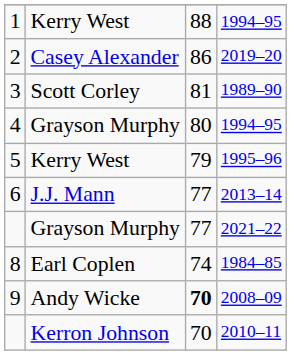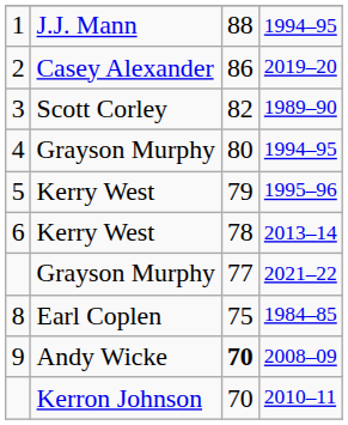1 | column 2: Kerry West -> J.J. Mann
3 | column 3: 81 -> 82
6 | column 2: J.J. Mann -> Kerry West
6 | column 3: 77 -> 78
8 | column 3: 74 -> 75
